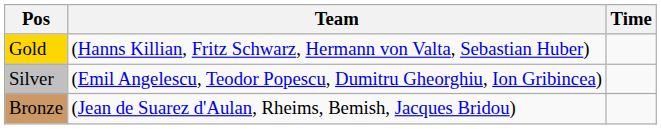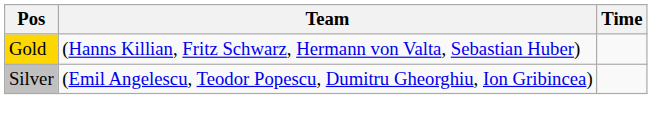- row: Bronze | (Jean de Suarez d'Aulan, Rheims, Bemish, Jacques Bridou)
